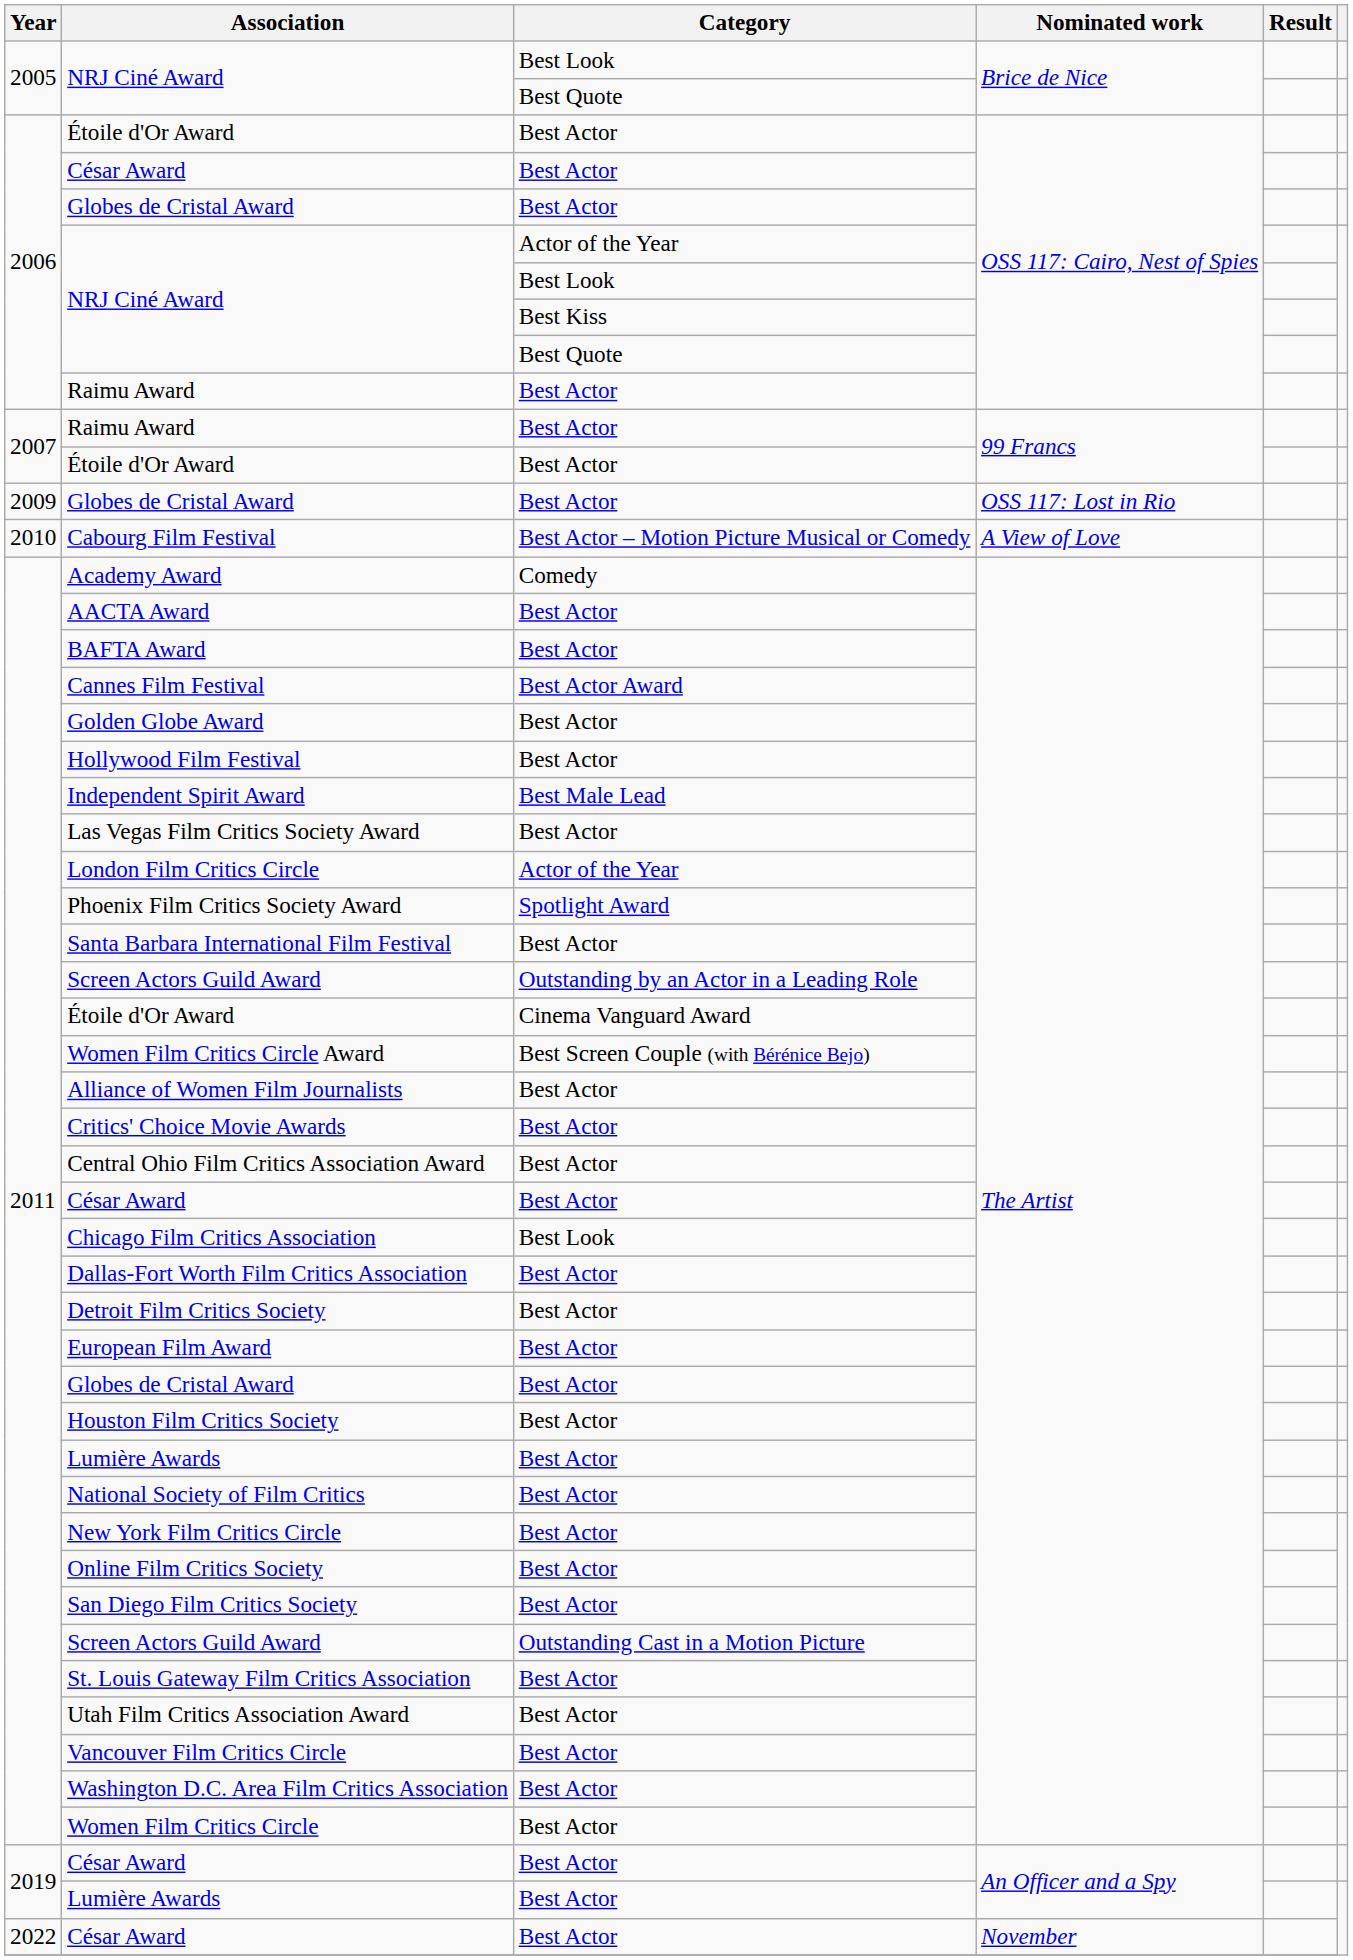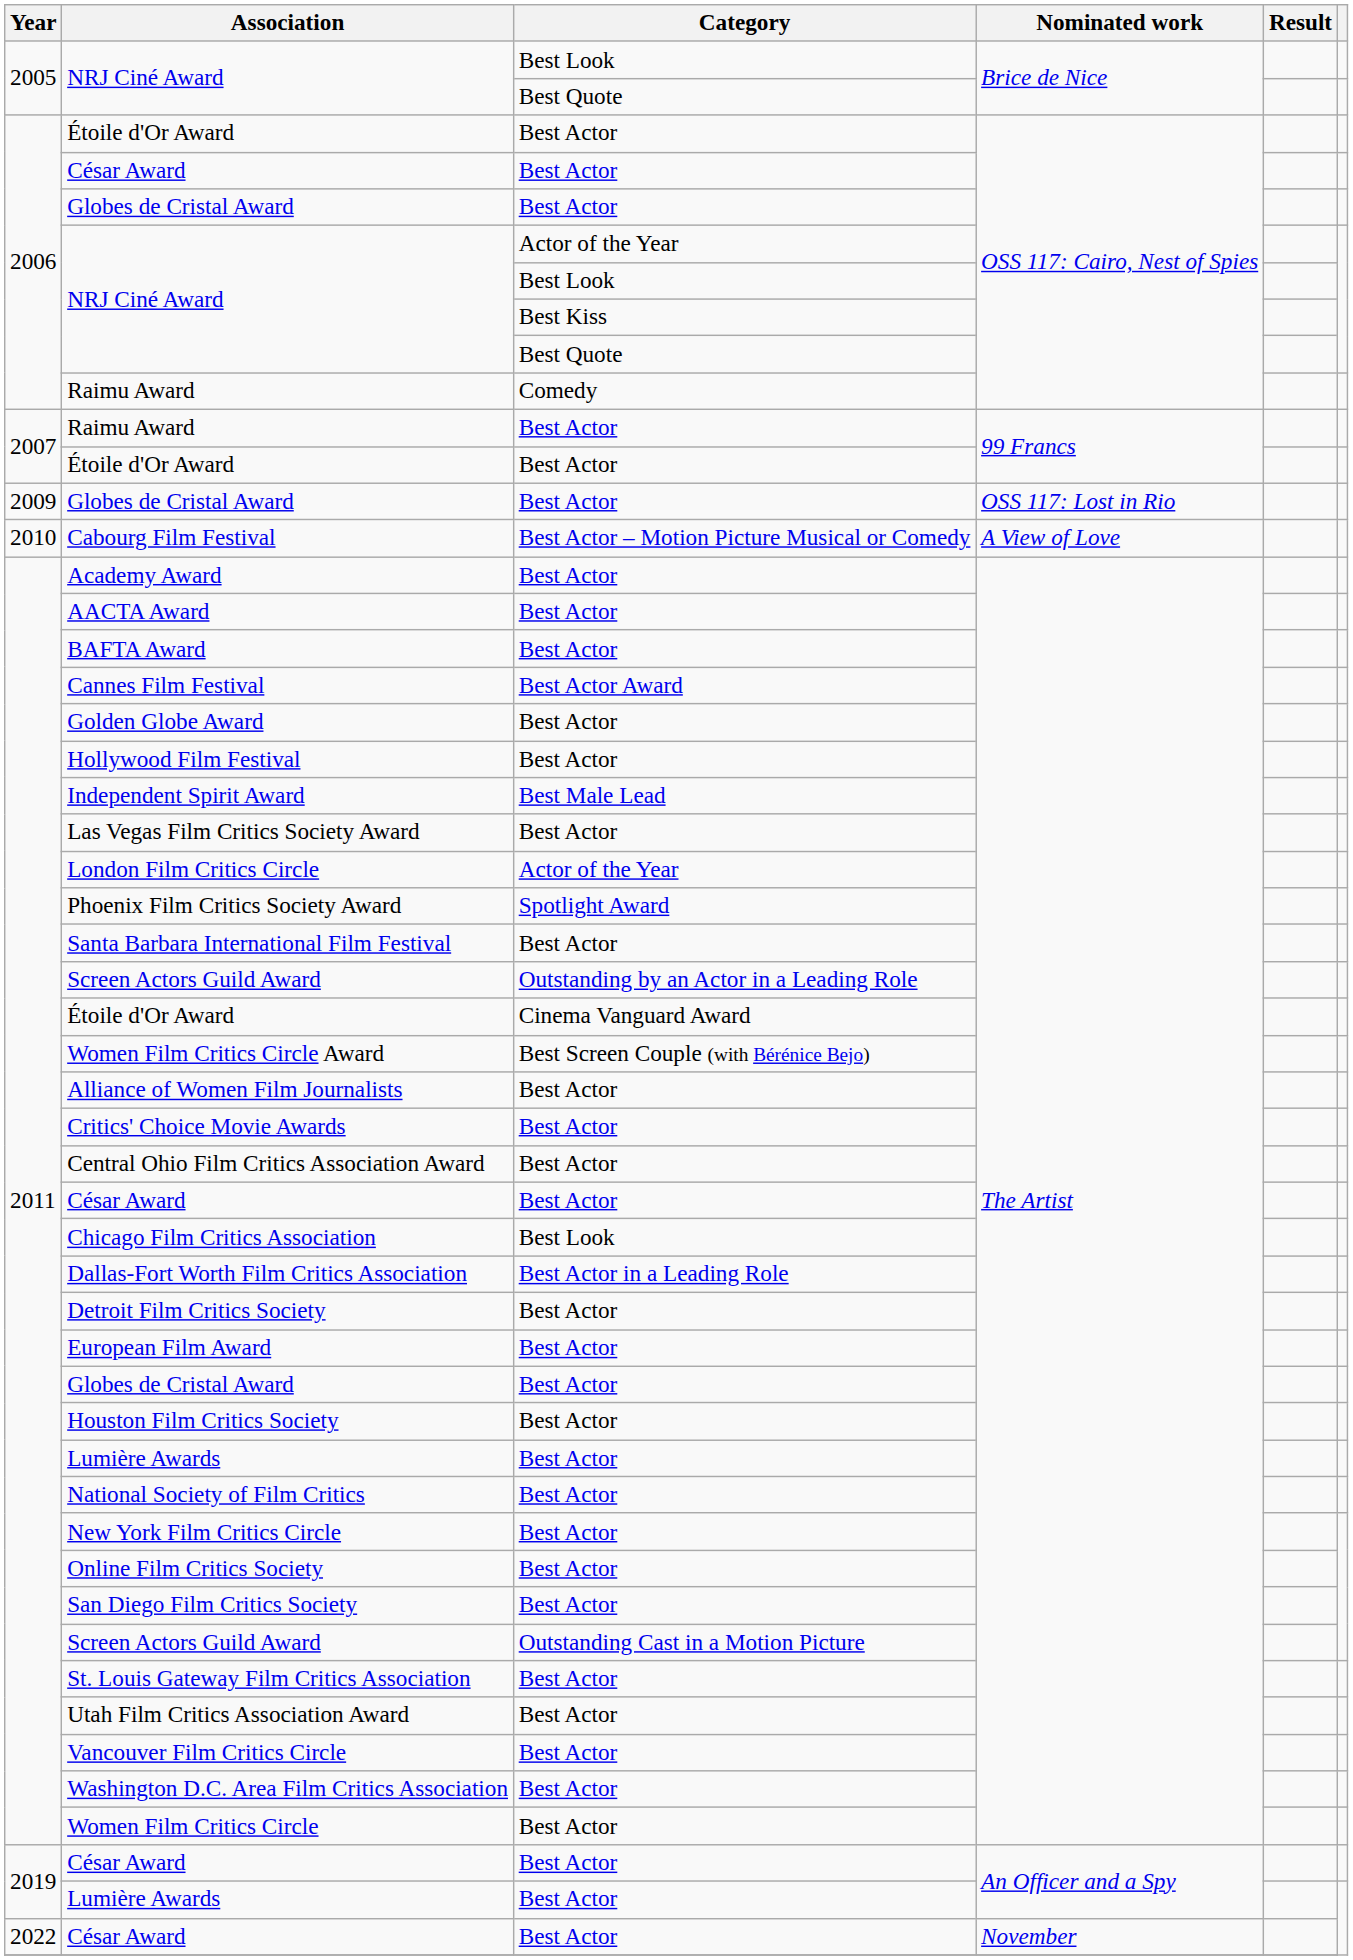2006 / Raimu Award | Category: Best Actor -> Comedy
Academy Award | Category: Comedy -> Best Actor
Dallas-Fort Worth Film Critics Association | Category: Best Actor -> Best Actor in a Leading Role
